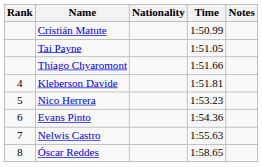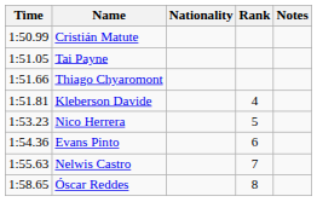columns swapped: Rank <-> Time
